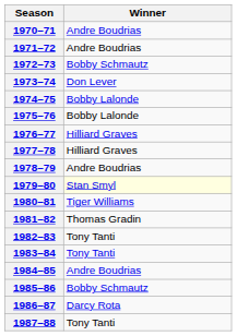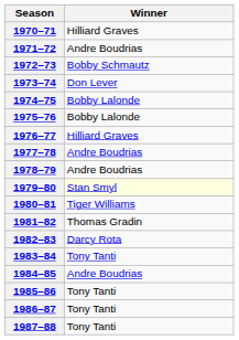1970–71 | Winner: Andre Boudrias -> Hilliard Graves
1977–78 | Winner: Hilliard Graves -> Andre Boudrias
1982–83 | Winner: Tony Tanti -> Darcy Rota
1985–86 | Winner: Bobby Schmautz -> Tony Tanti
1986–87 | Winner: Darcy Rota -> Tony Tanti
